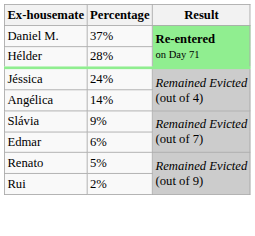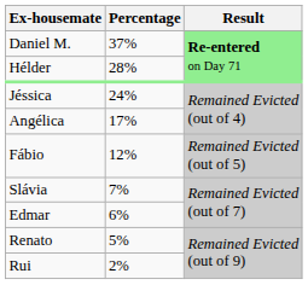Angélica | Percentage: 14% -> 17%
+ row: Fábio | 12% | Remained Evicted (out of 5)
Slávia | Percentage: 9% -> 7%
